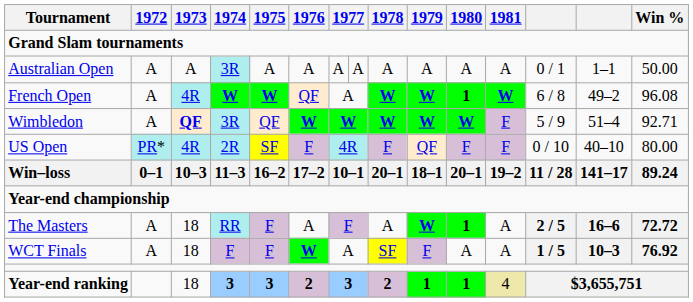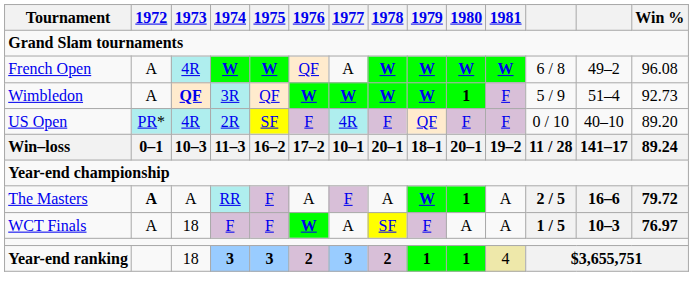- row: Australian Open | A | A | 3R | A | A | A | A | A | A | A | A | 0 / 1 | 1–1 | 50.00
French Open | 1980: 1 -> W
Wimbledon | 1980: W -> 1
Wimbledon | Win %: 92.71 -> 92.73
US Open | Win %: 80.00 -> 89.20
The Masters | 1972: normal -> bold
The Masters | 1973: 18 -> A
The Masters | Win %: 72.72 -> 79.72
WCT Finals | Win %: 76.92 -> 76.97
